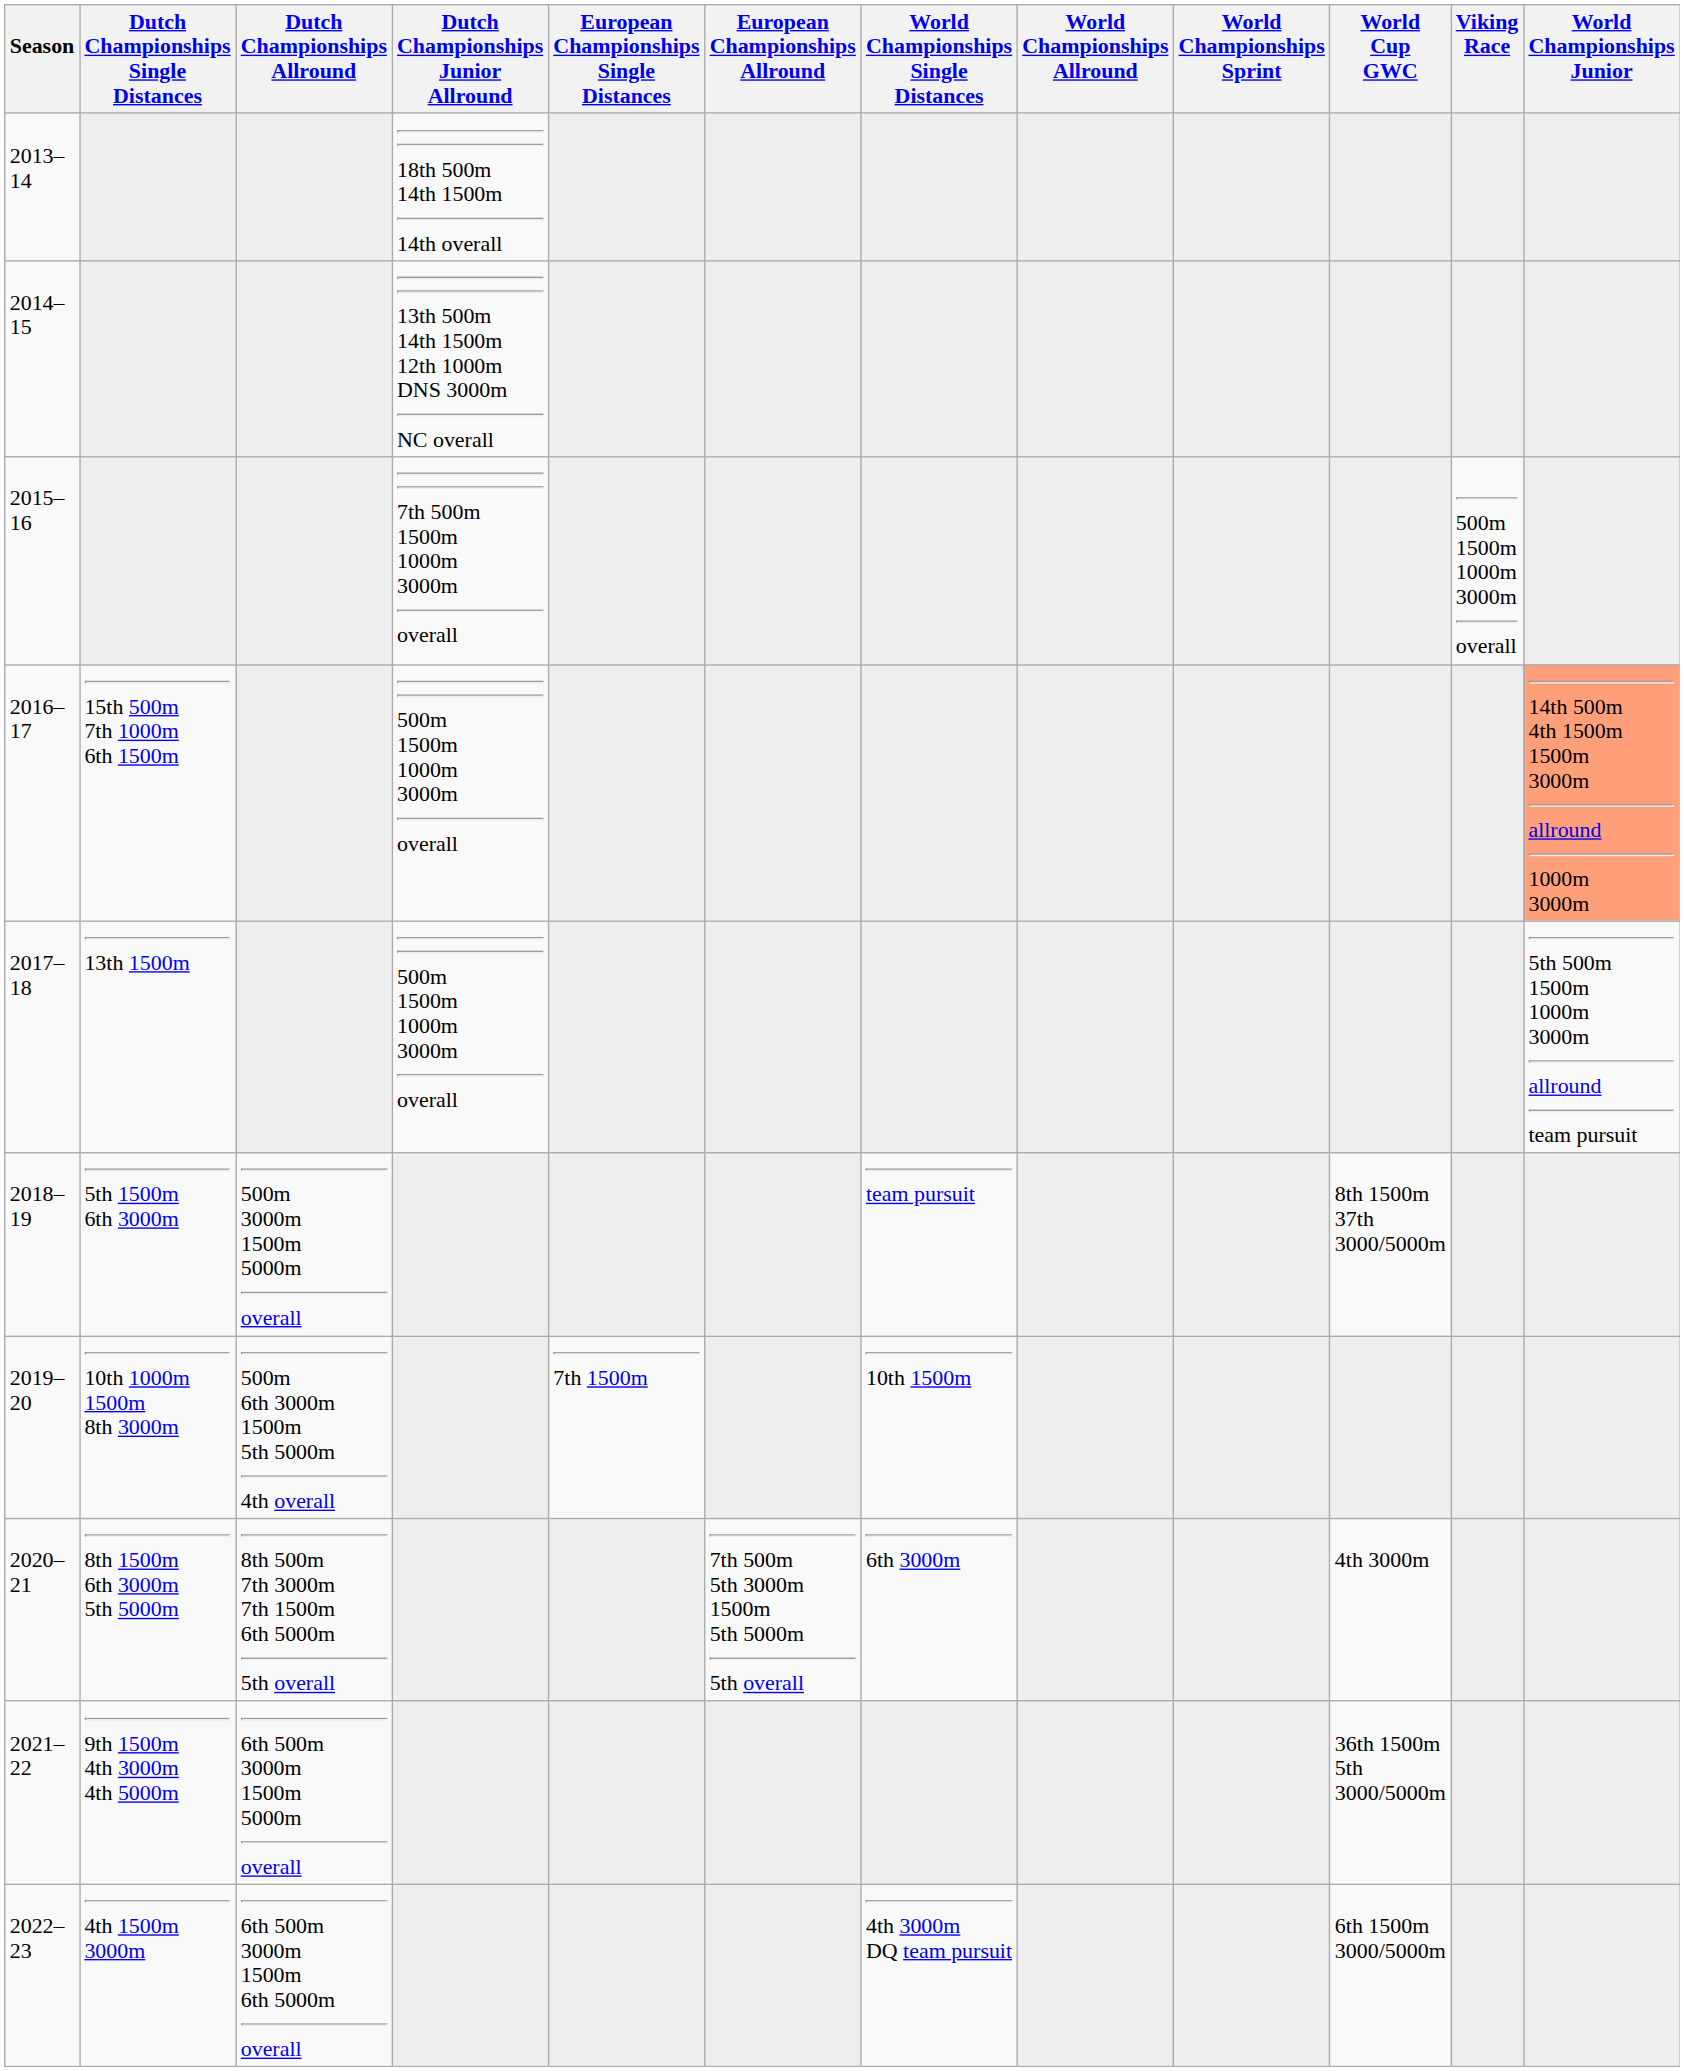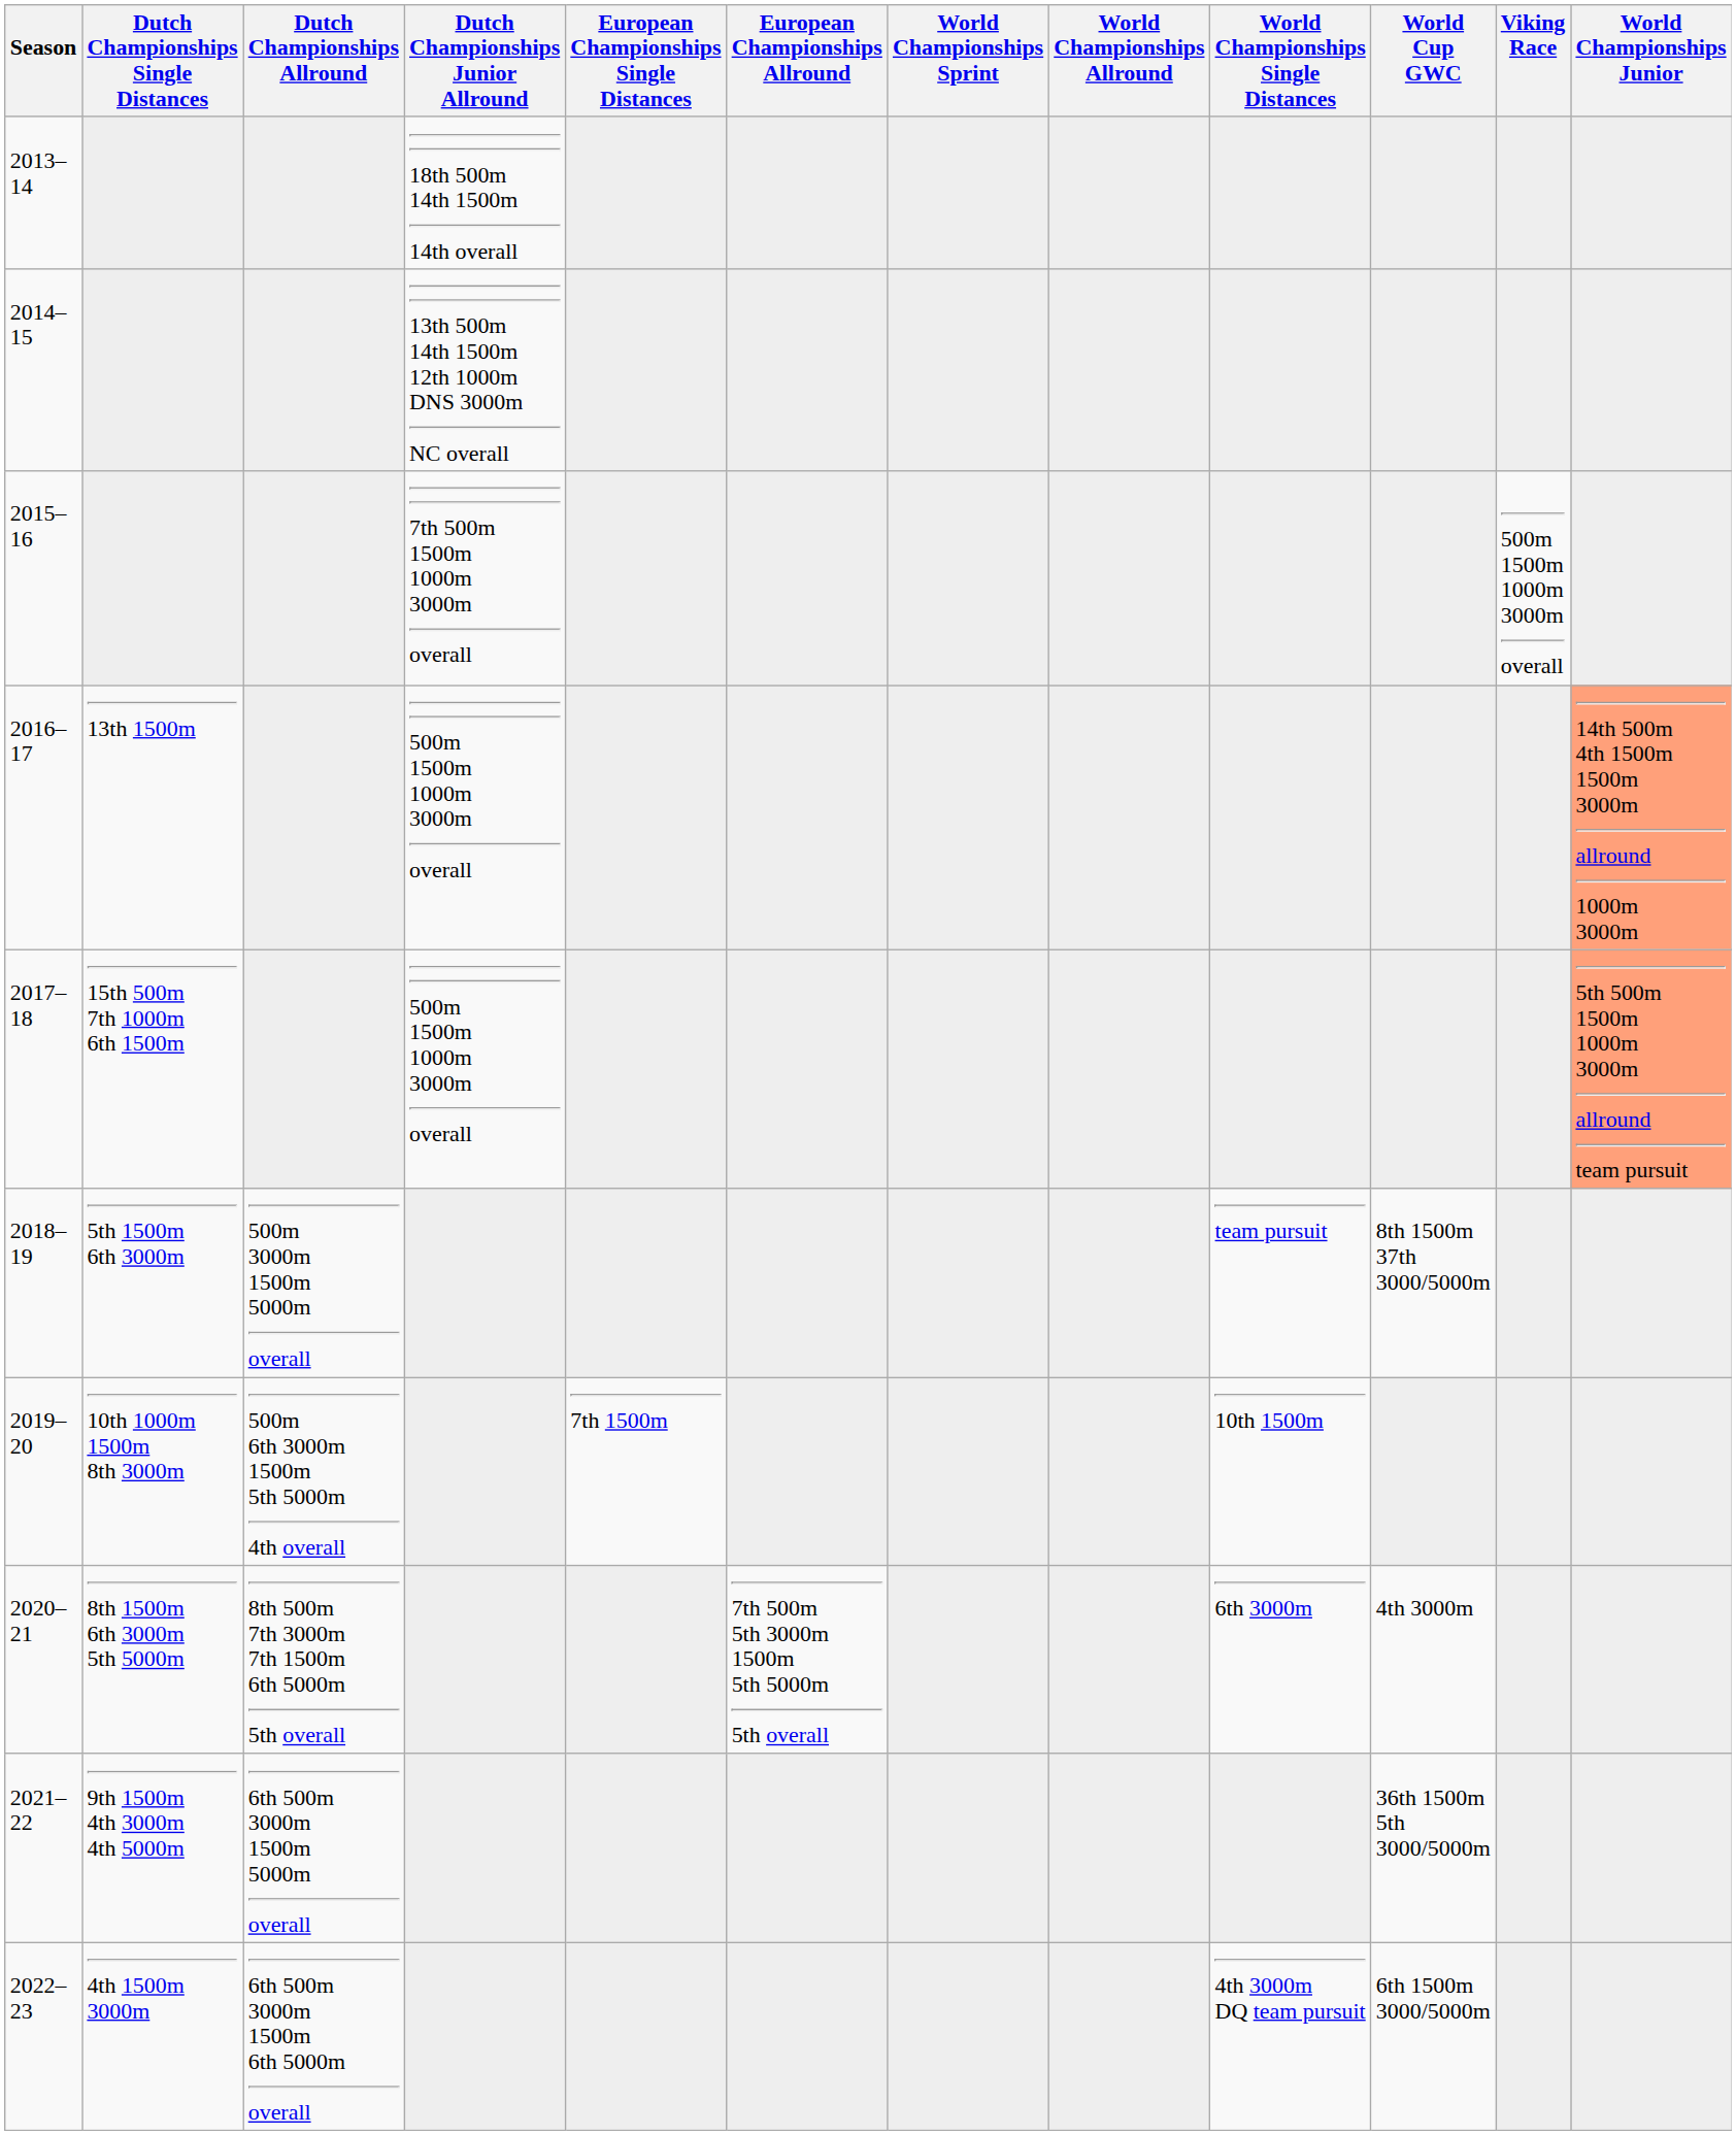columns swapped: World Championships Single Distances <-> World Championships Sprint
2016–17 | Dutch Championships Single Distances: 15th 500m 7th 1000m 6th 1500m -> 13th 1500m
2017–18 | Dutch Championships Single Distances: 13th 1500m -> 15th 500m 7th 1000m 6th 1500m
2017–18 | World Championships Junior: no background -> lightsalmon background
